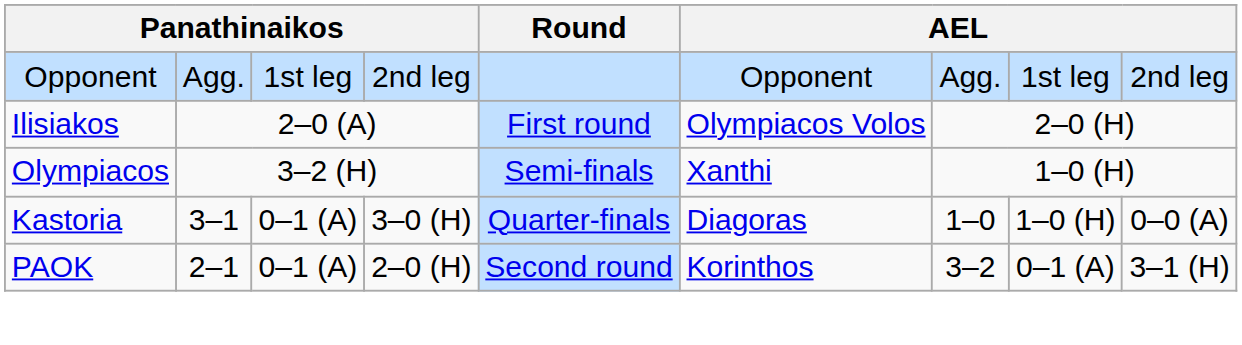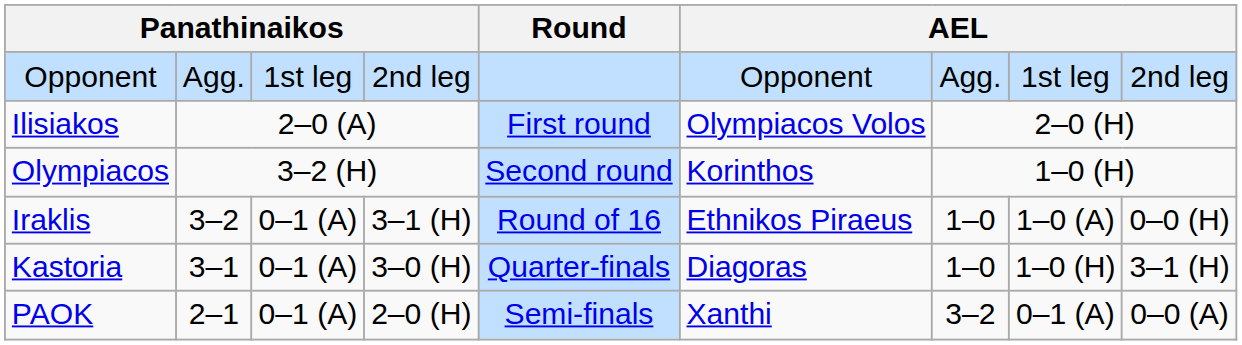Olympiacos | Round: Semi-finals -> Second round
Olympiacos | column 6: Xanthi -> Korinthos
+ row: Iraklis | 3–2 | 0–1 (A) | 3–1 (H) | Round of 16 | Ethnikos Piraeus | 1–0 | 1–0 (A) | 0–0 (H)
Kastoria | column 9: 0–0 (A) -> 3–1 (H)
PAOK | Round: Second round -> Semi-finals
PAOK | column 6: Korinthos -> Xanthi
PAOK | column 9: 3–1 (H) -> 0–0 (A)
